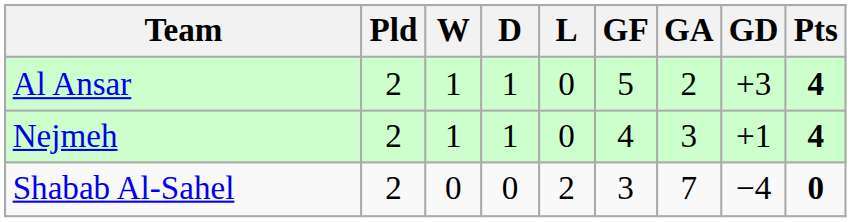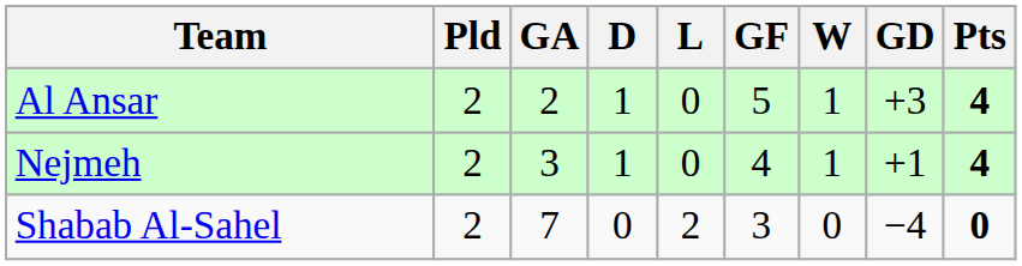columns swapped: W <-> GA
